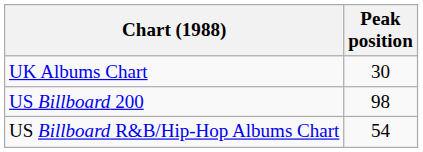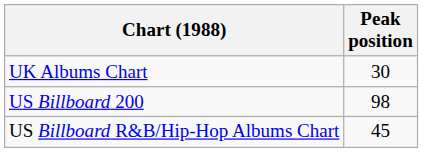US Billboard R&B/Hip-Hop Albums Chart | Peak position: 54 -> 45
